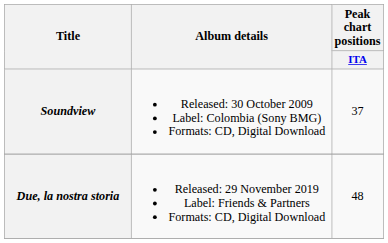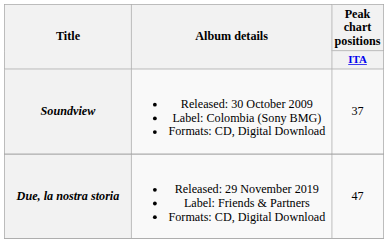Due, la nostra storia | Peak chart positions / ITA: 48 -> 47
